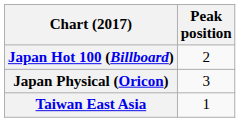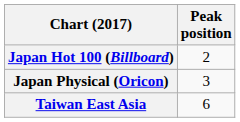Taiwan East Asia | Peak position: 1 -> 6
